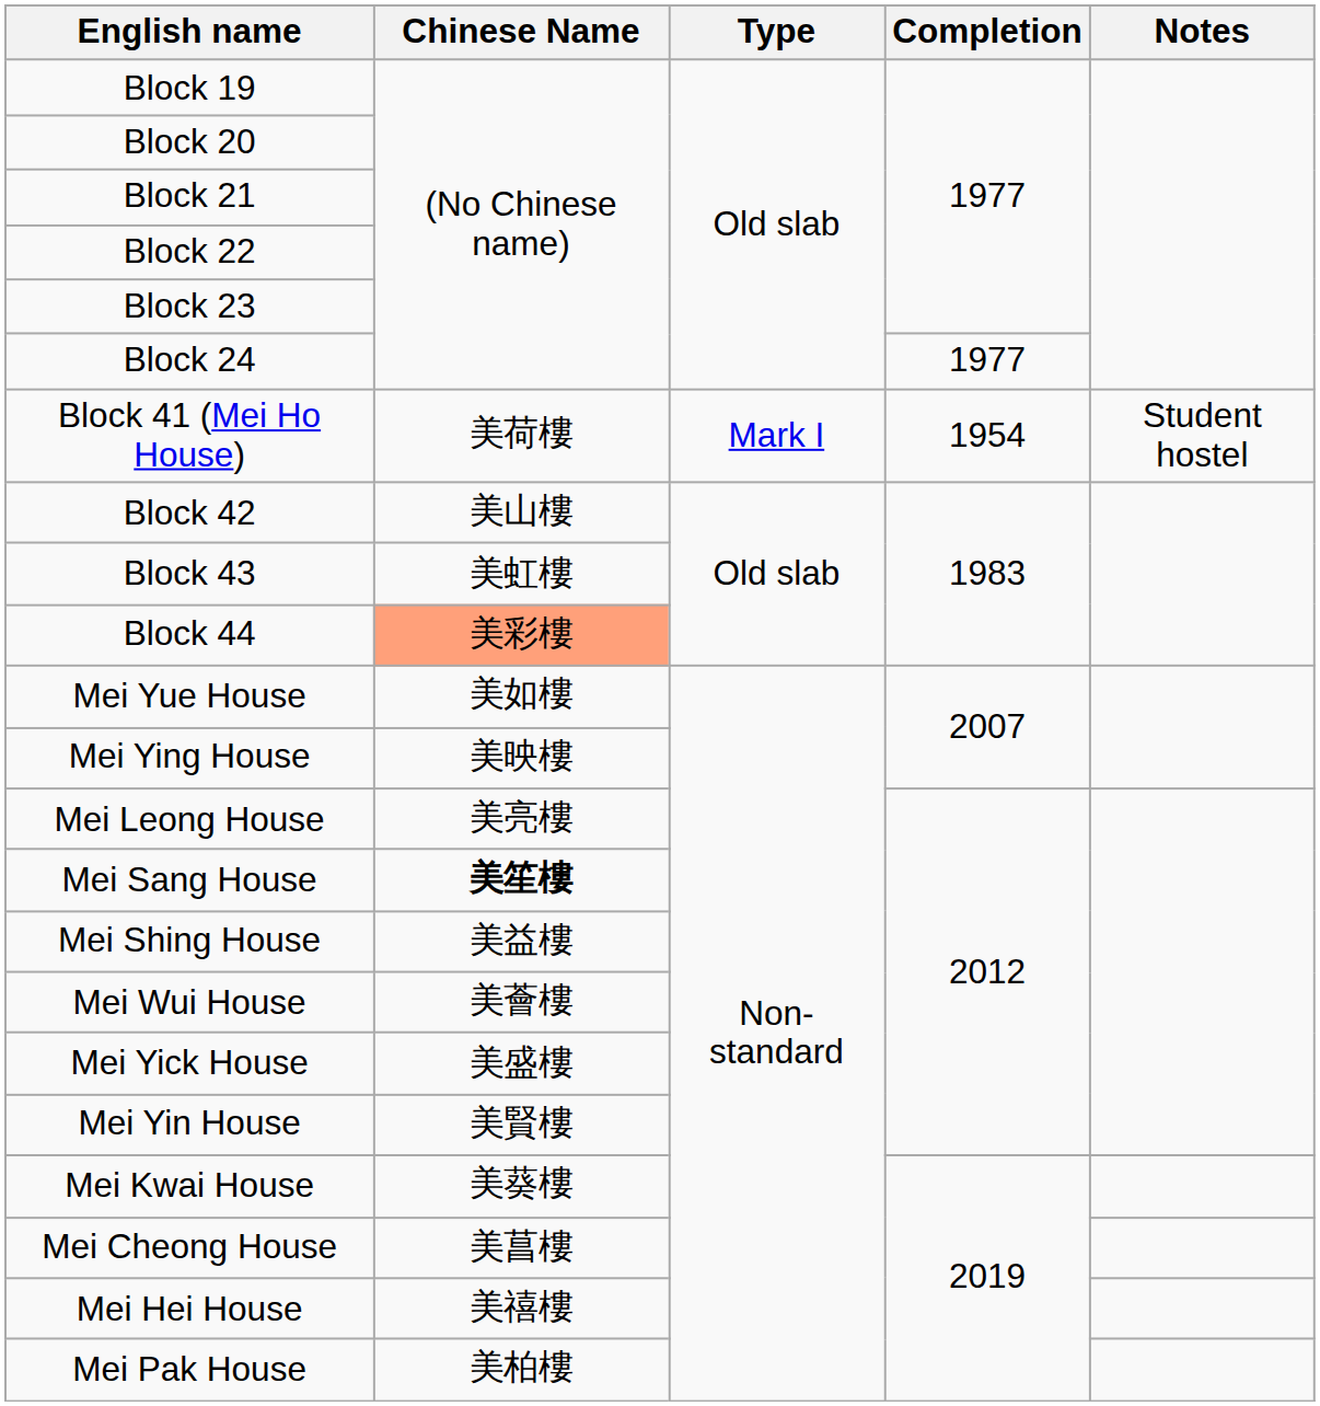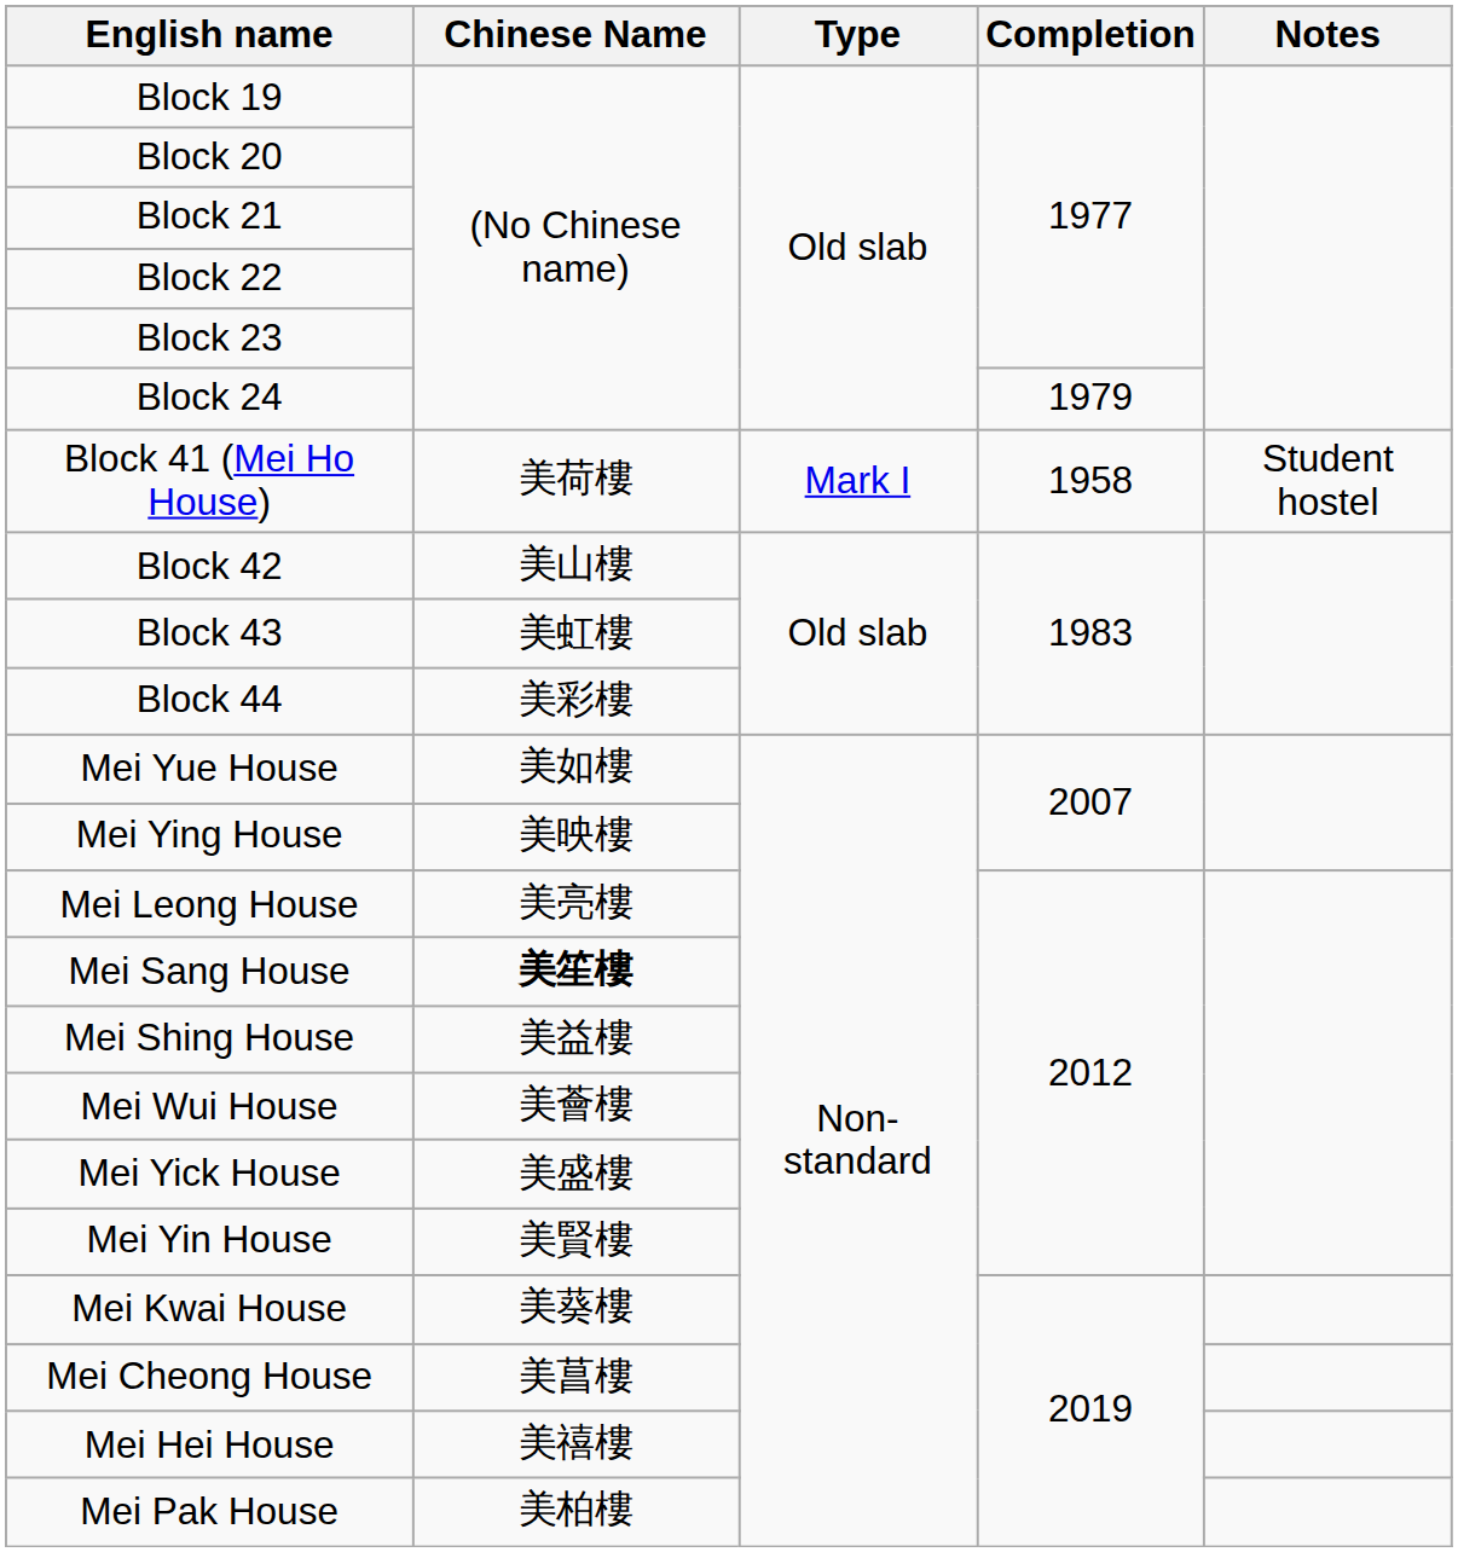Block 24 | Completion: 1977 -> 1979
Block 41 (Mei Ho House) | Completion: 1954 -> 1958
Block 44 | Chinese Name: lightsalmon background -> no background
